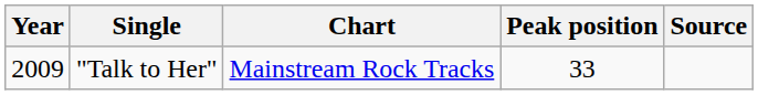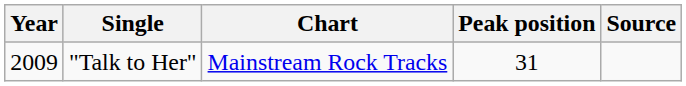"Talk to Her" | Peak position: 33 -> 31
